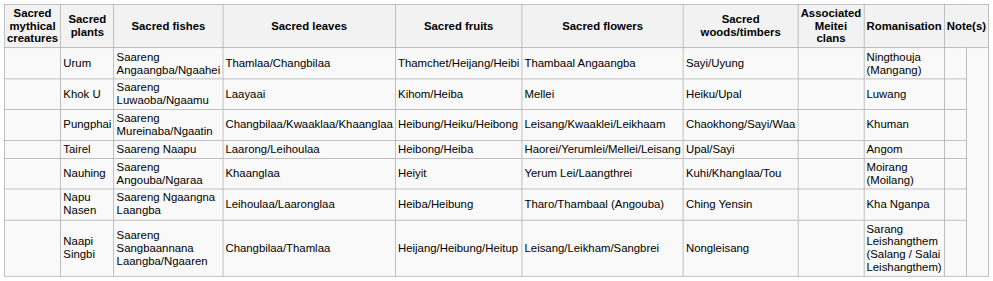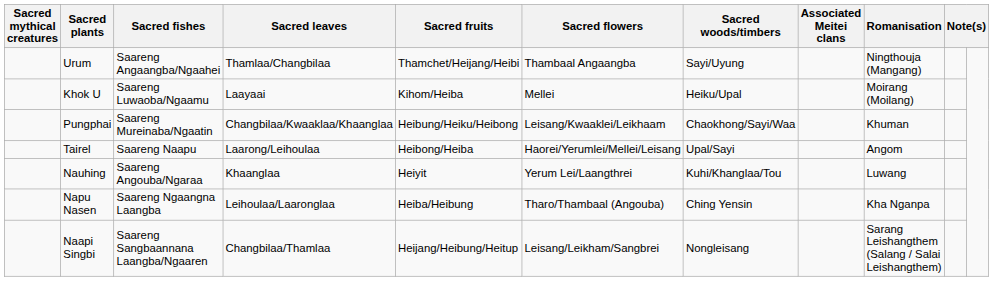Khok U | Romanisation: Luwang -> Moirang (Moilang)
Nauhing | Romanisation: Moirang (Moilang) -> Luwang
